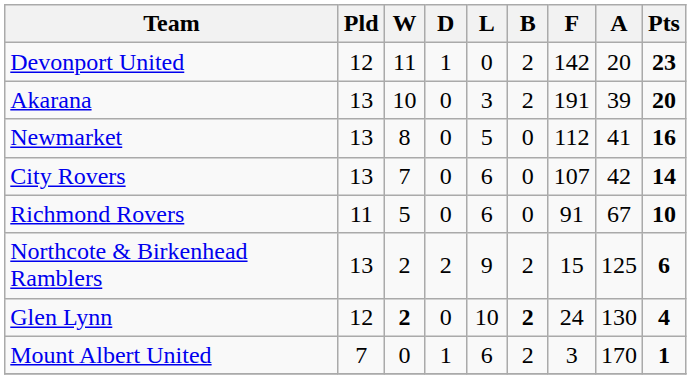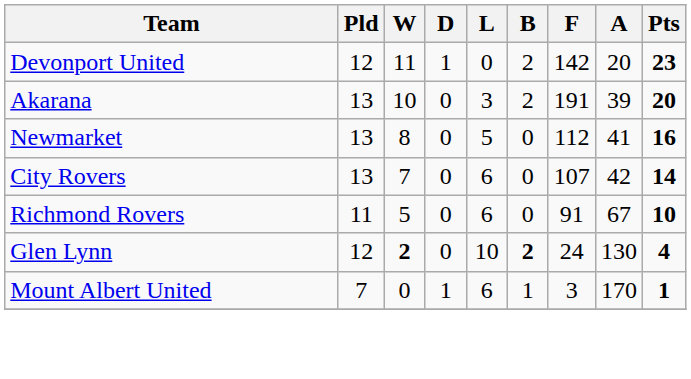- row: Northcote & Birkenhead Ramblers | 13 | 2 | 2 | 9 | 2 | 15 | 125 | 6
Mount Albert United | B: 2 -> 1
